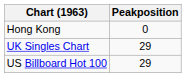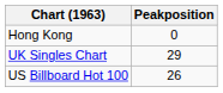US Billboard Hot 100 | Peakposition: 29 -> 26
